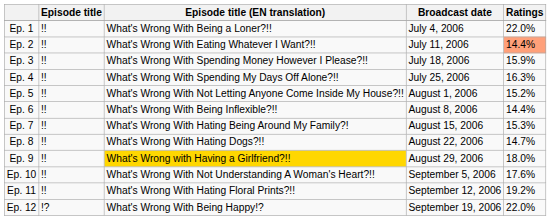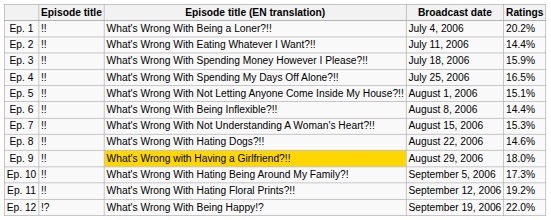Ep. 1 | Ratings: 22.0% -> 20.2%
Ep. 2 | Ratings: lightsalmon background -> no background
Ep. 4 | Ratings: 16.3% -> 16.5%
Ep. 5 | Ratings: 15.2% -> 15.1%
Ep. 7 | Episode title (EN translation): What's Wrong With Hating Being Around My Family?! -> What's Wrong With Not Understanding A Woman's Heart?!!
Ep. 8 | Ratings: 14.7% -> 14.6%
Ep. 10 | Episode title (EN translation): What's Wrong With Not Understanding A Woman's Heart?!! -> What's Wrong With Hating Being Around My Family?!
Ep. 10 | Ratings: 17.6% -> 17.3%
